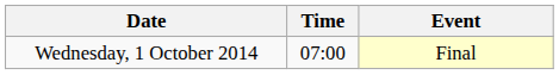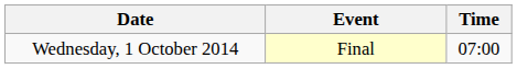columns swapped: Time <-> Event
